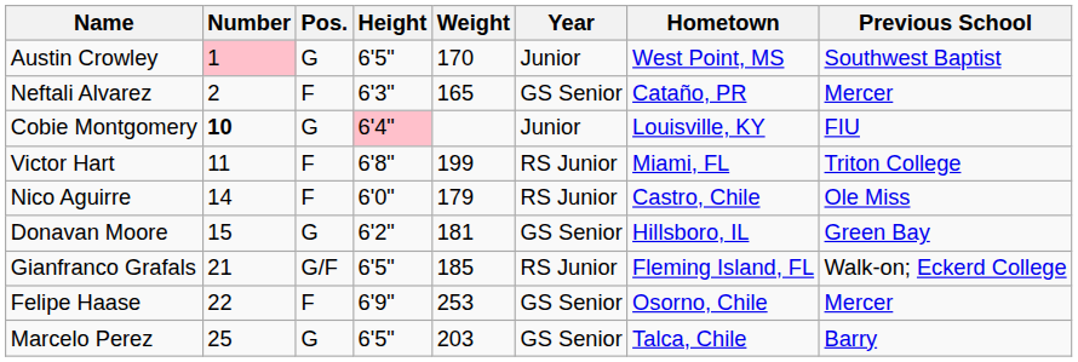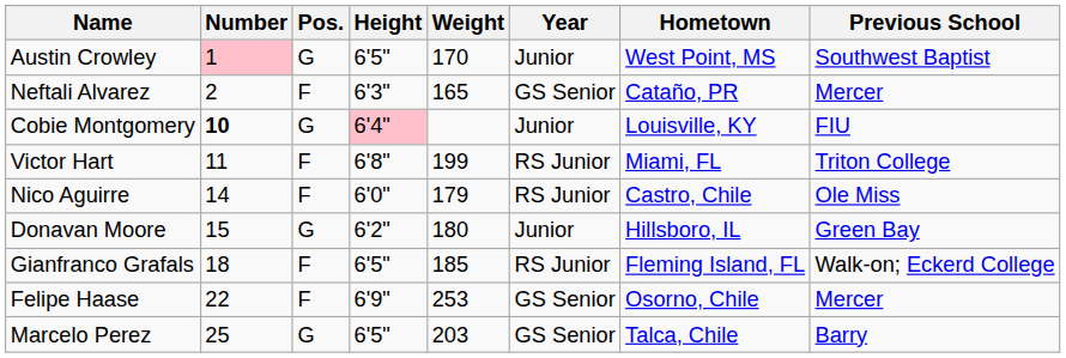Donavan Moore | Weight: 181 -> 180
Donavan Moore | Year: GS Senior -> Junior
Gianfranco Grafals | Number: 21 -> 18
Gianfranco Grafals | Pos.: G/F -> F
